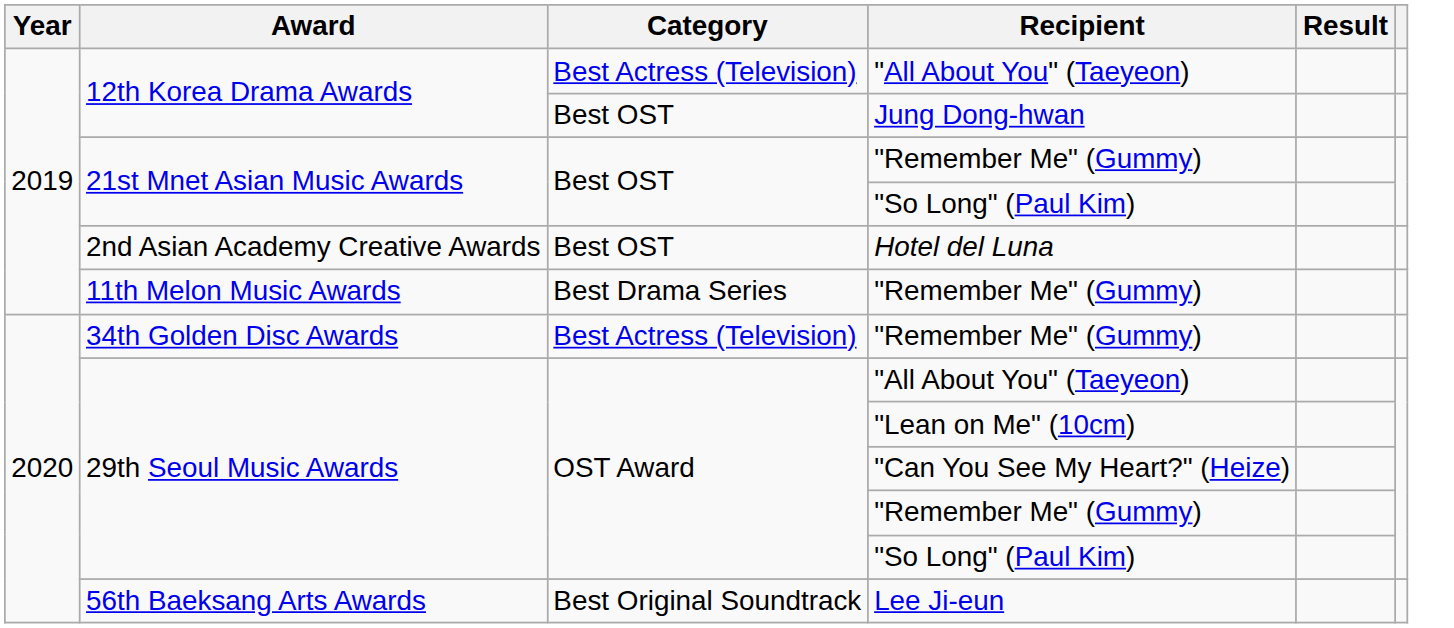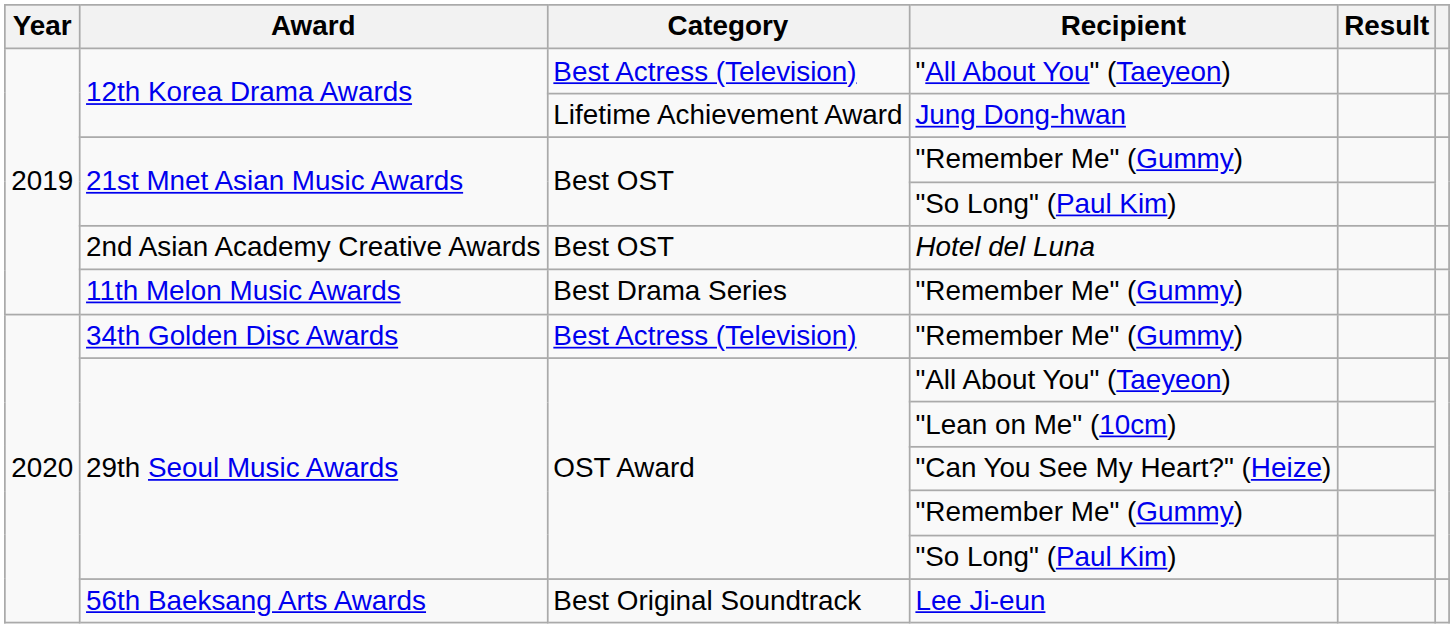Jung Dong-hwan | Category: Best OST -> Lifetime Achievement Award
